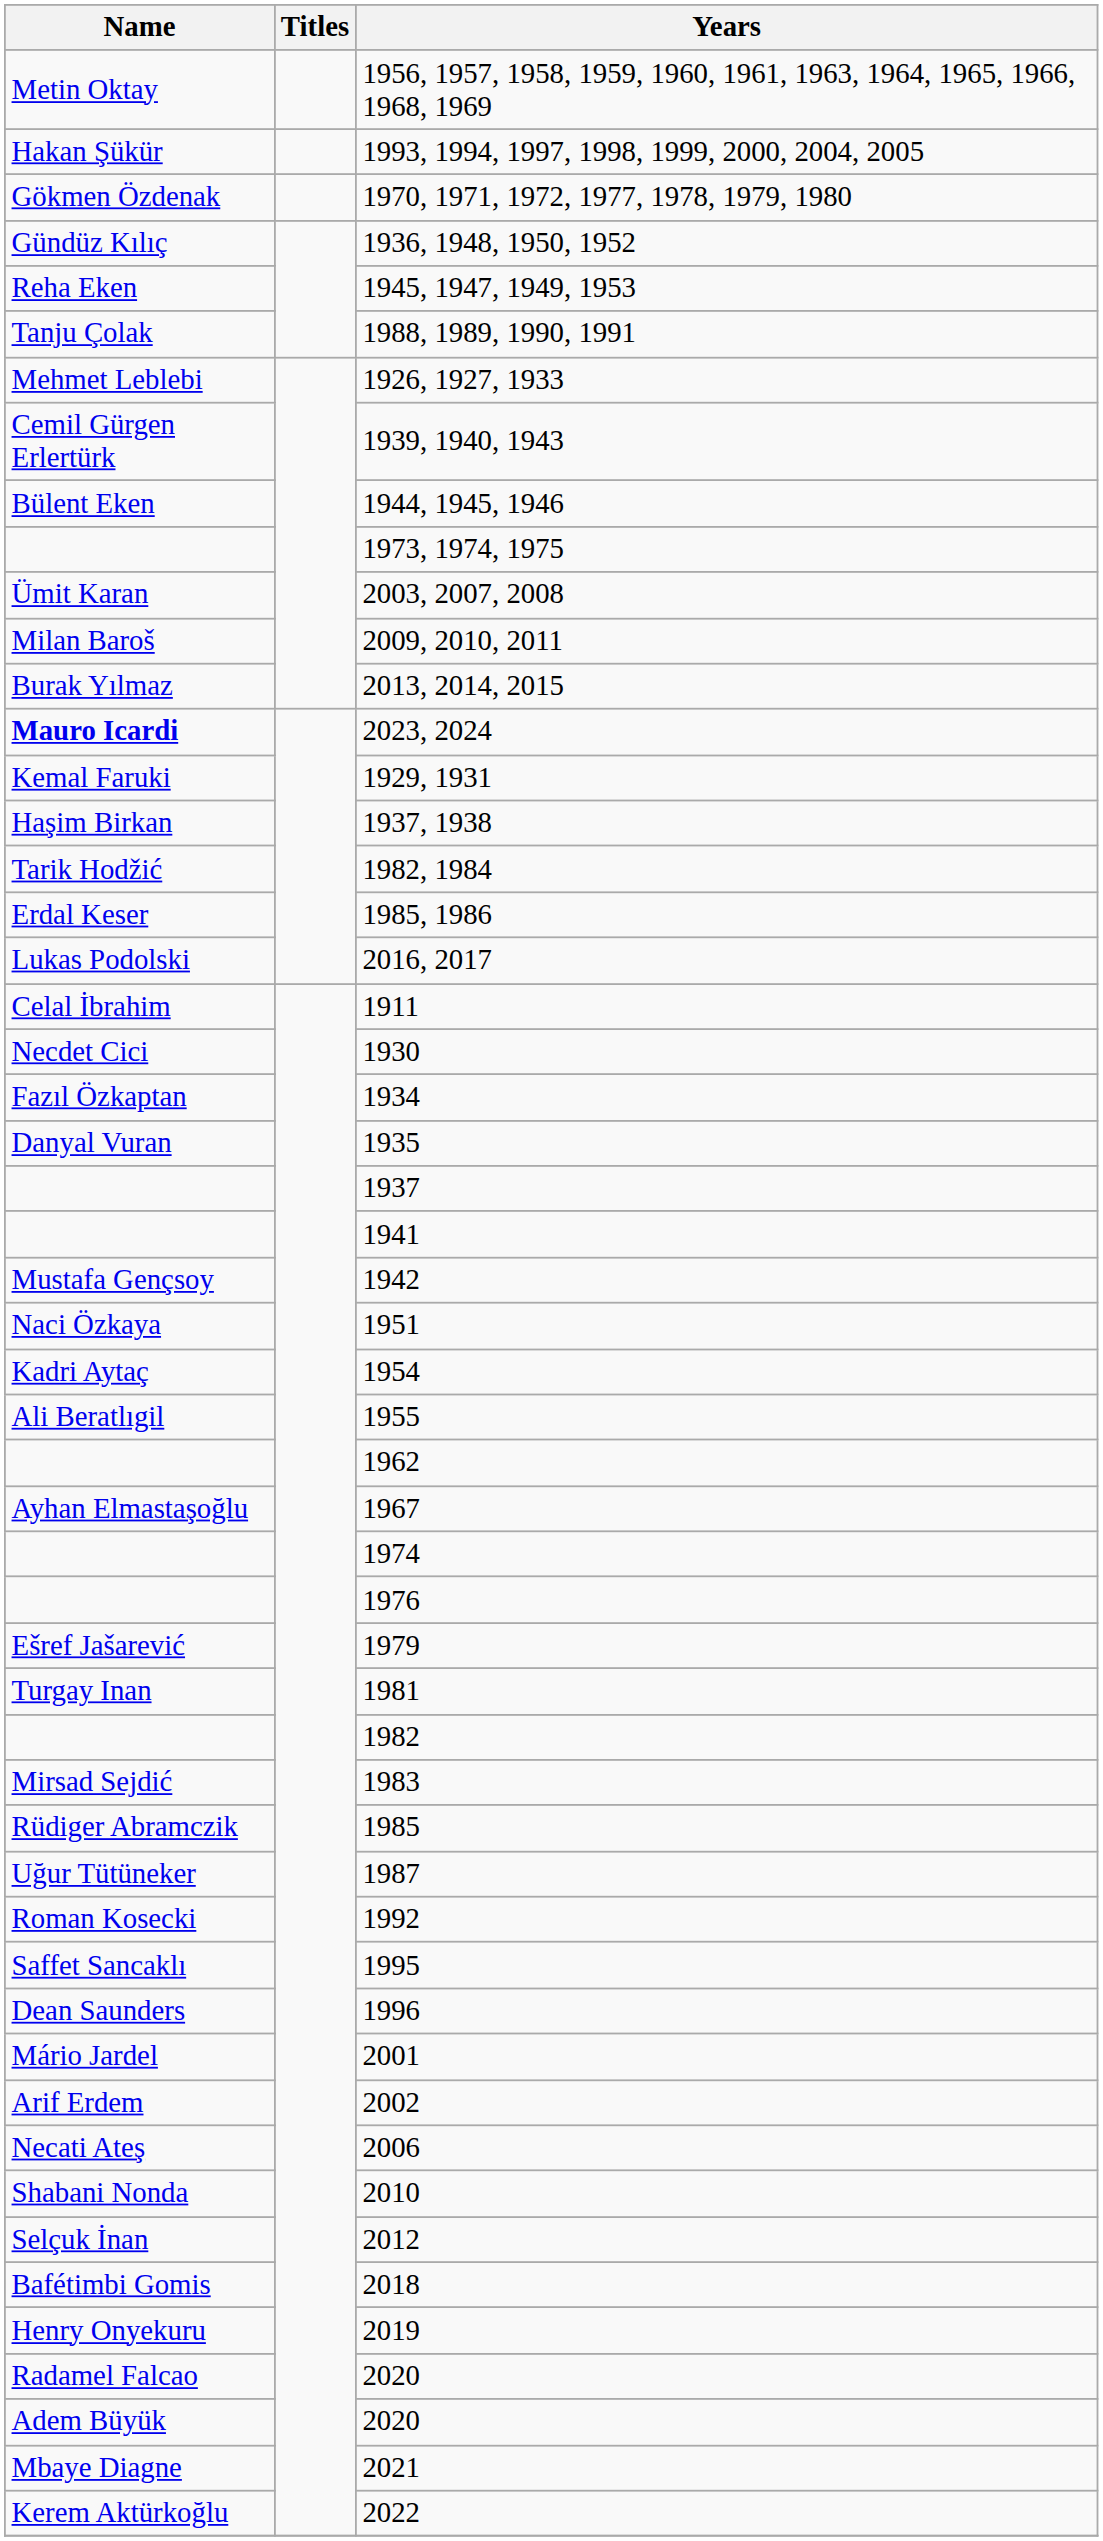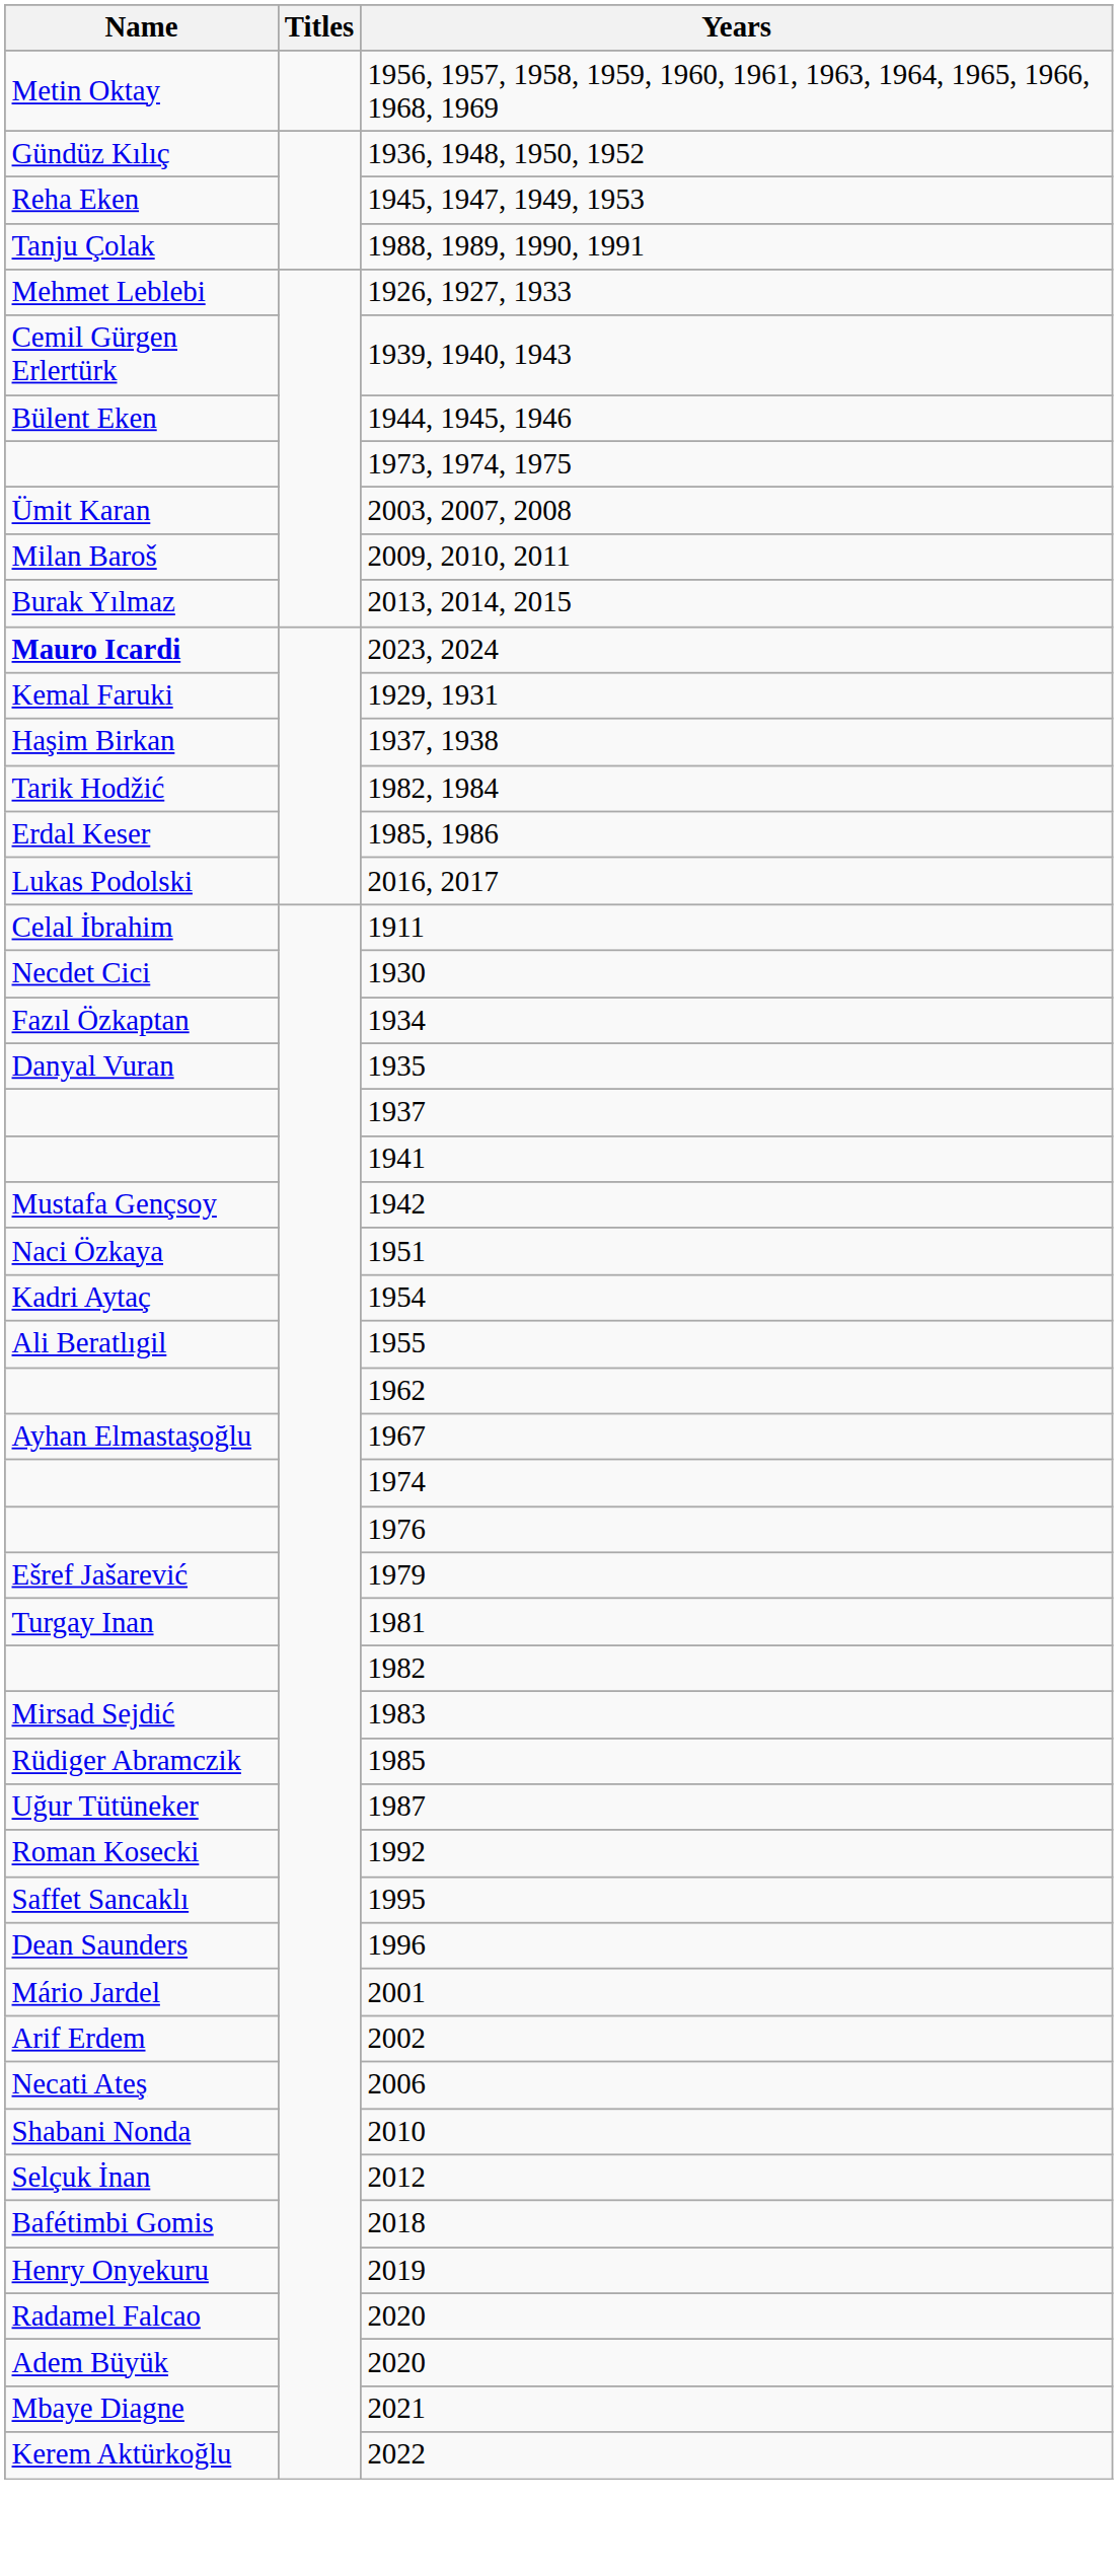- row: Hakan Şükür | 1993, 1994, 1997, 1998, 1999, 2000, 2004, 2005
- row: Gökmen Özdenak | 1970, 1971, 1972, 1977, 1978, 1979, 1980
